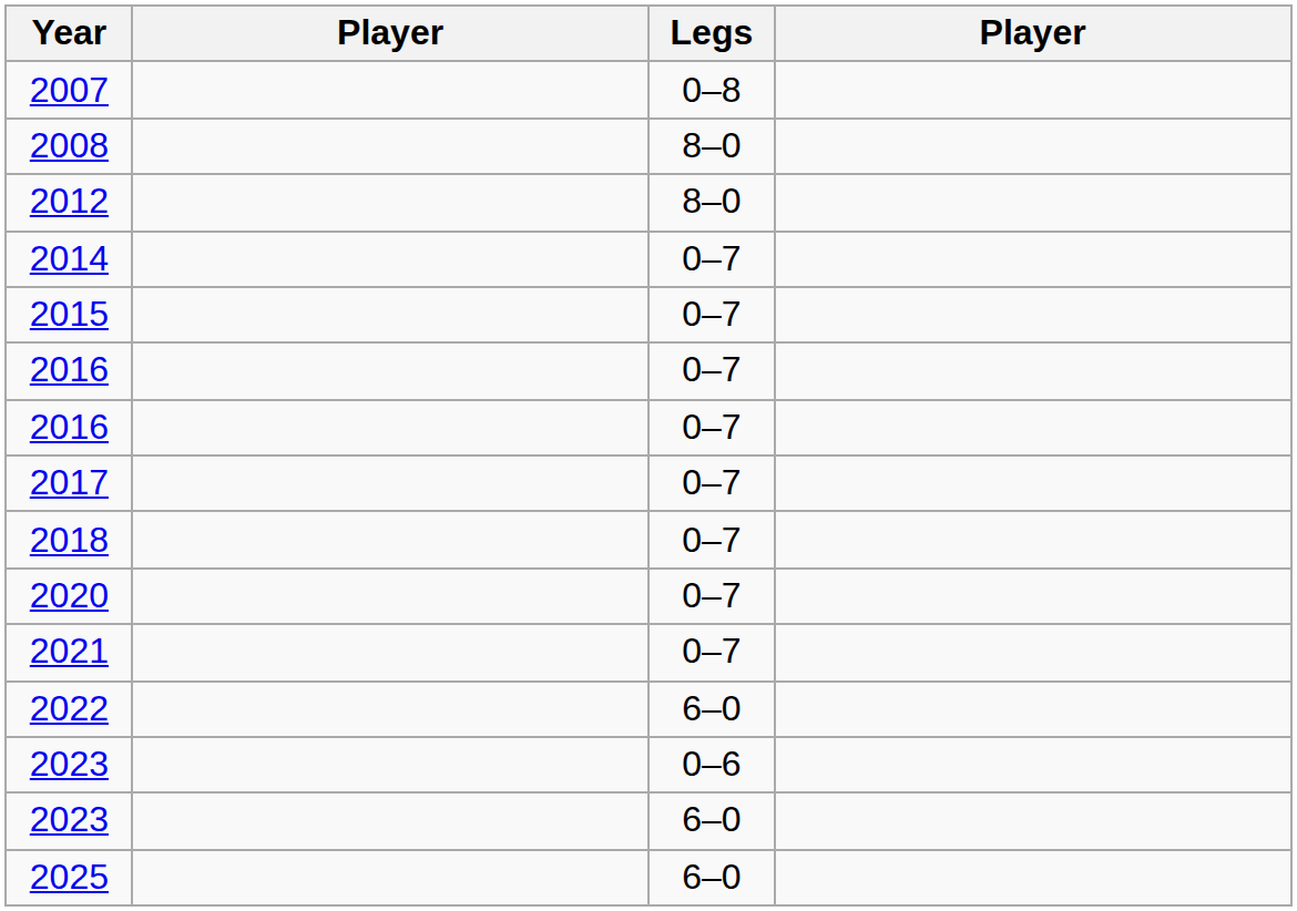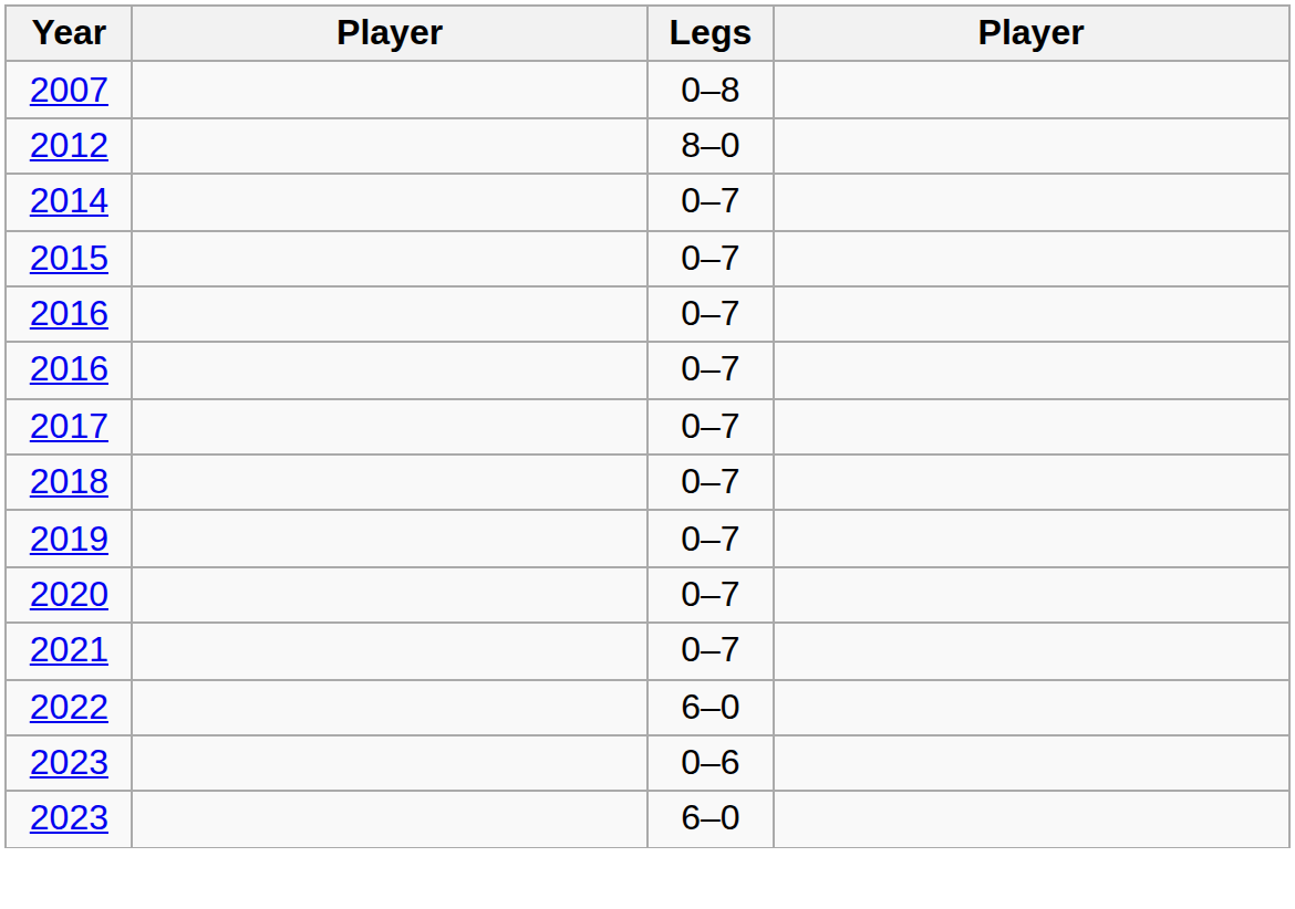- row: 2008 | 8–0
+ row: 2019 | 0–7
- row: 2025 | 6–0
